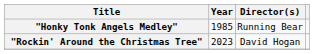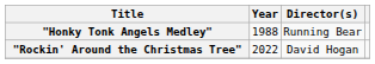"Honky Tonk Angels Medley" | Year: 1985 -> 1988
"Rockin' Around the Christmas Tree" | Year: 2023 -> 2022
